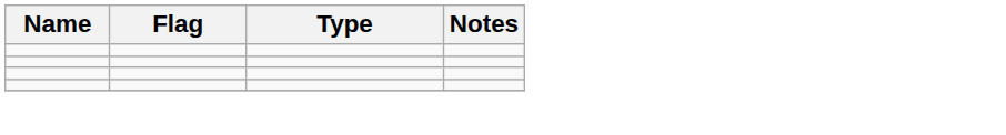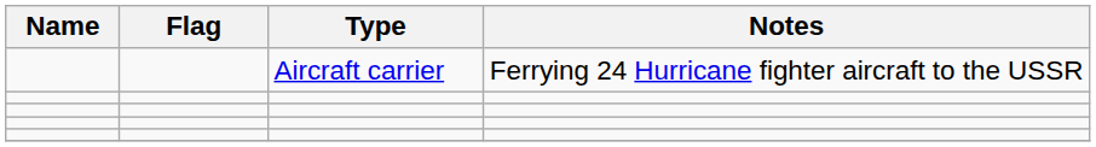+ row: Aircraft carrier | Ferrying 24 Hurricane fighter aircraft to the USSR
